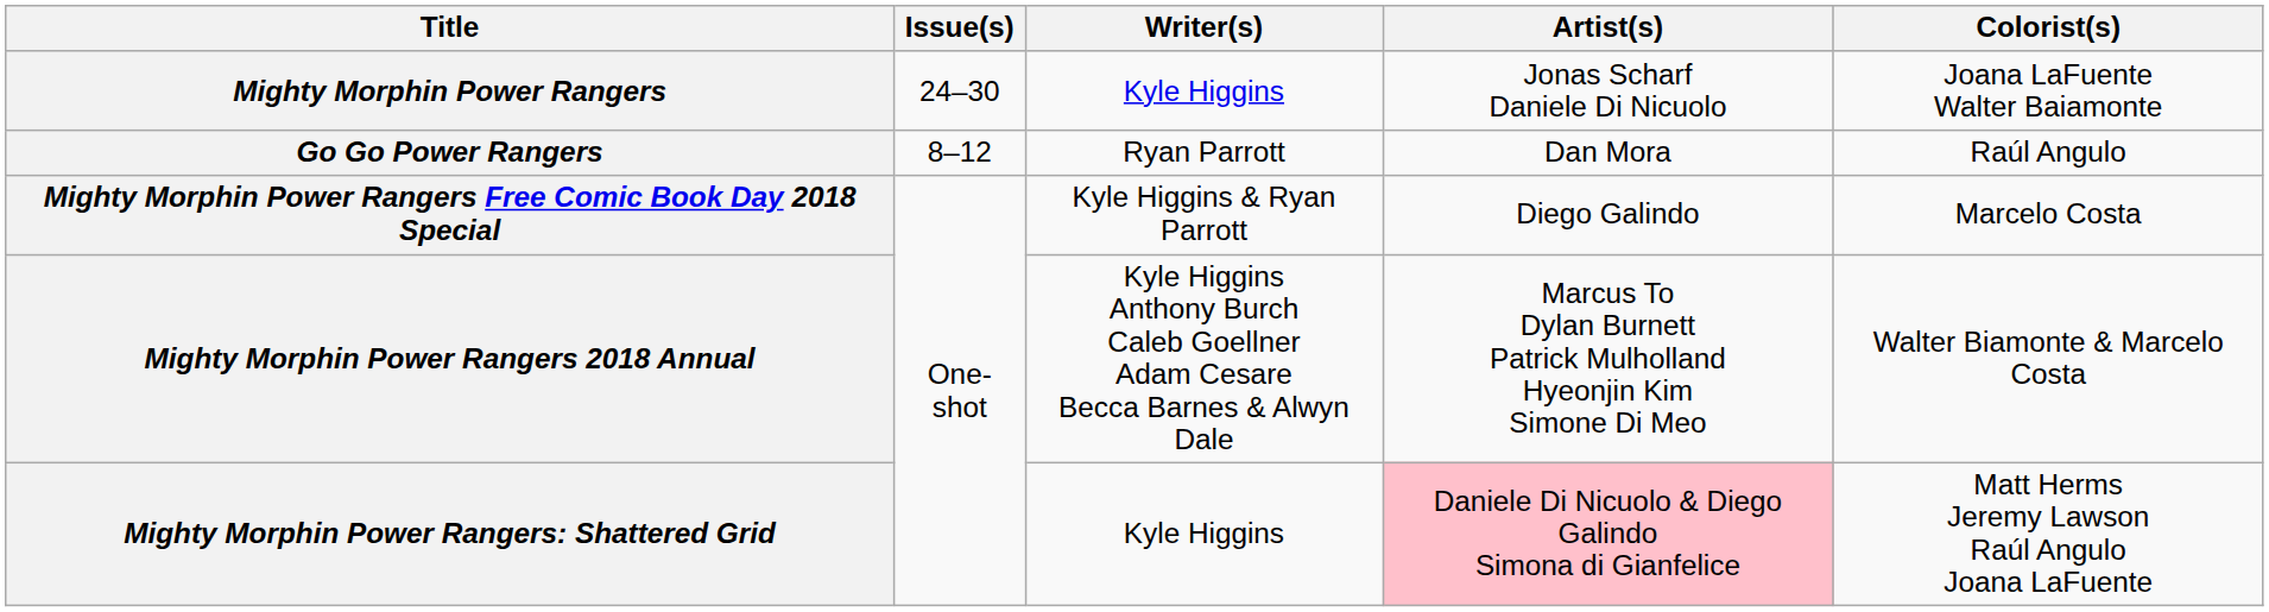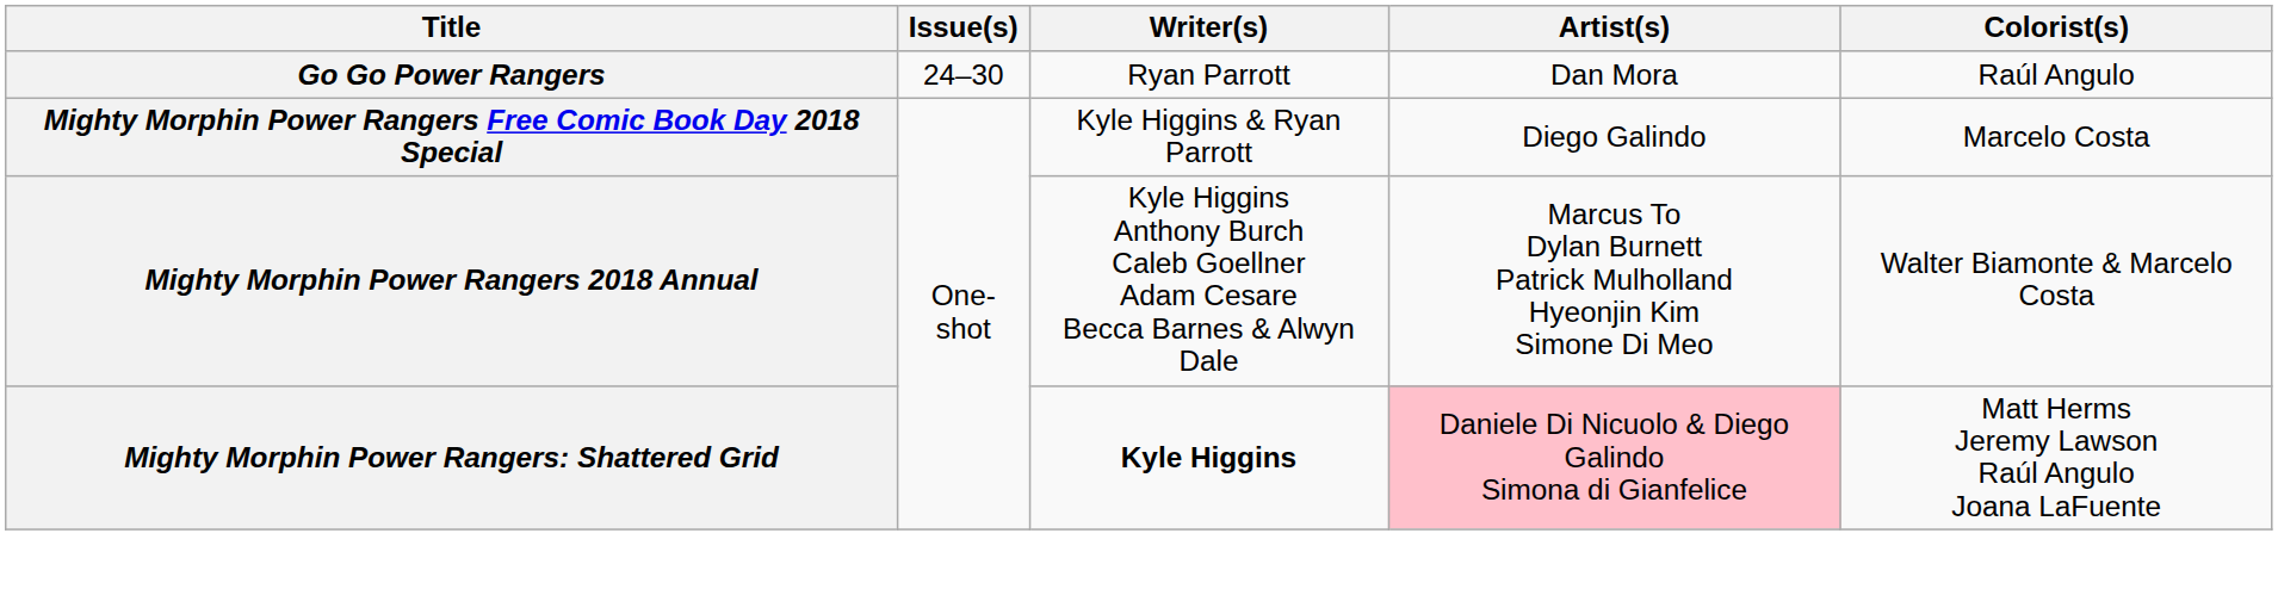- row: Mighty Morphin Power Rangers | 24–30 | Kyle Higgins | Jonas Scharf Daniele Di Nicuolo | Joana LaFuente Walter Baiamonte
Go Go Power Rangers | Issue(s): 8–12 -> 24–30
Mighty Morphin Power Rangers: Shattered Grid | Writer(s): normal -> bold
